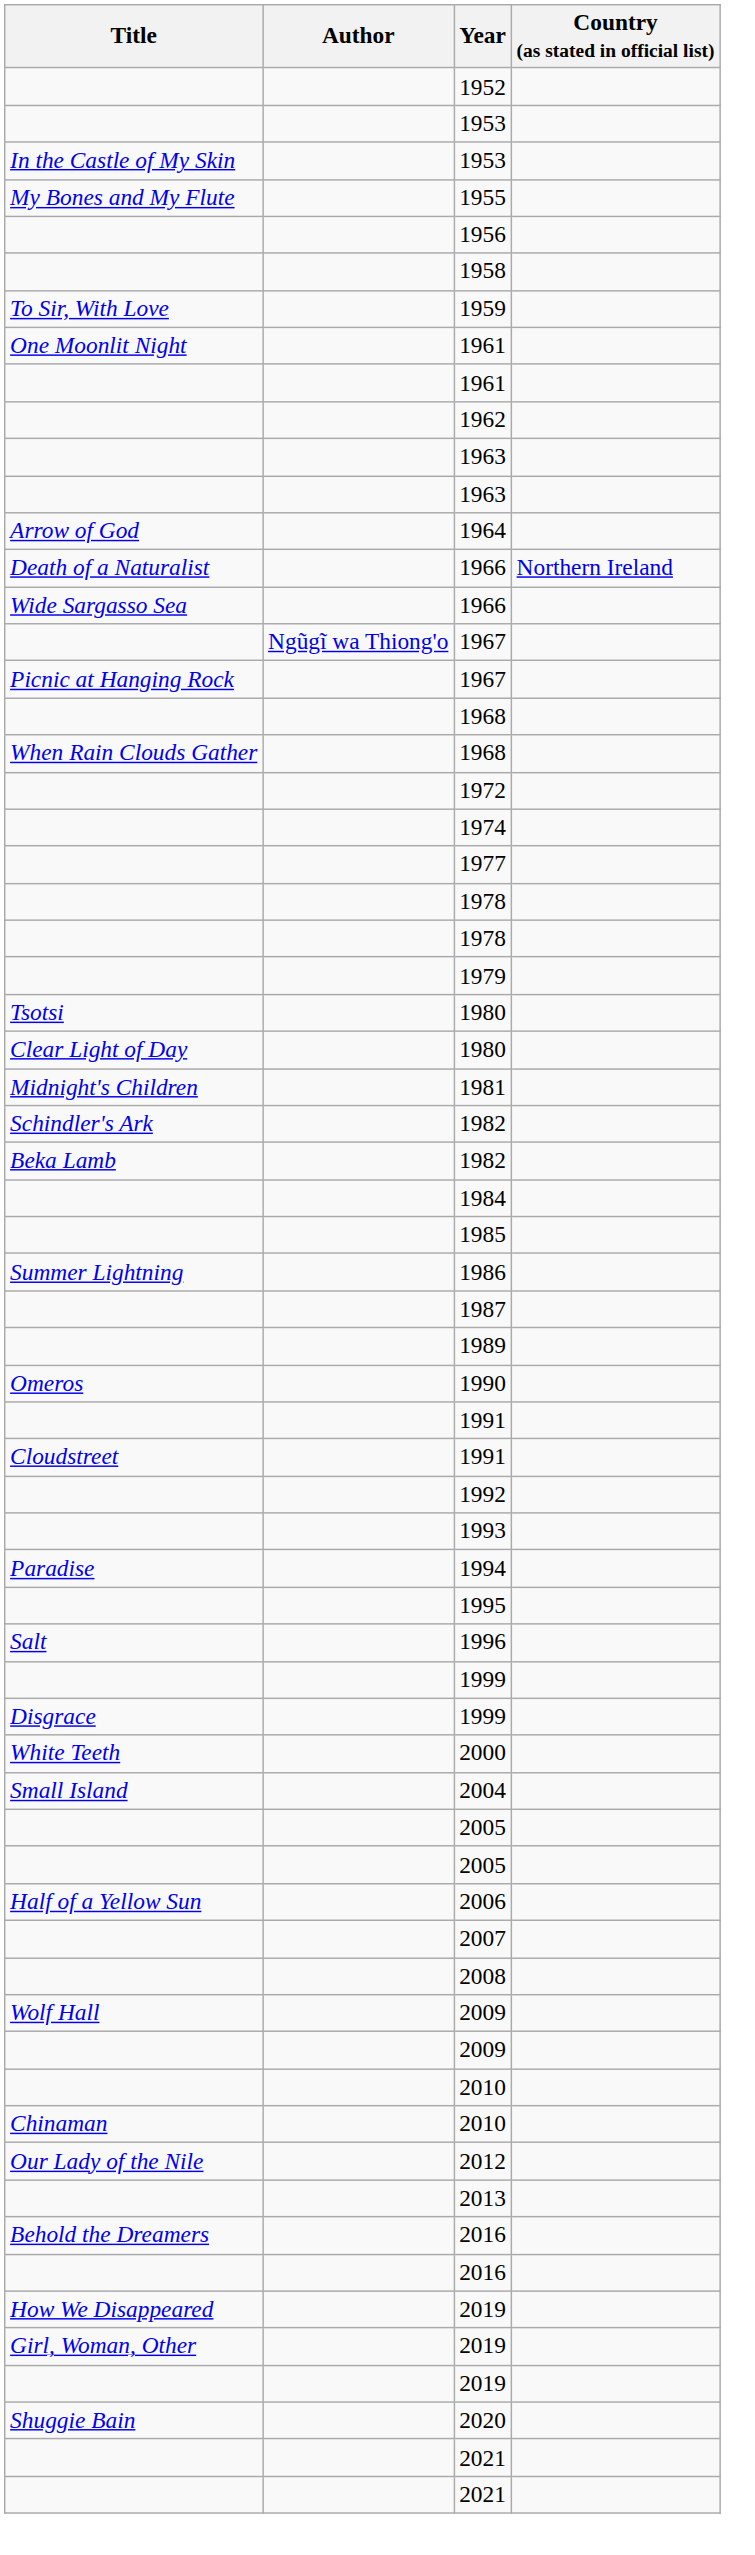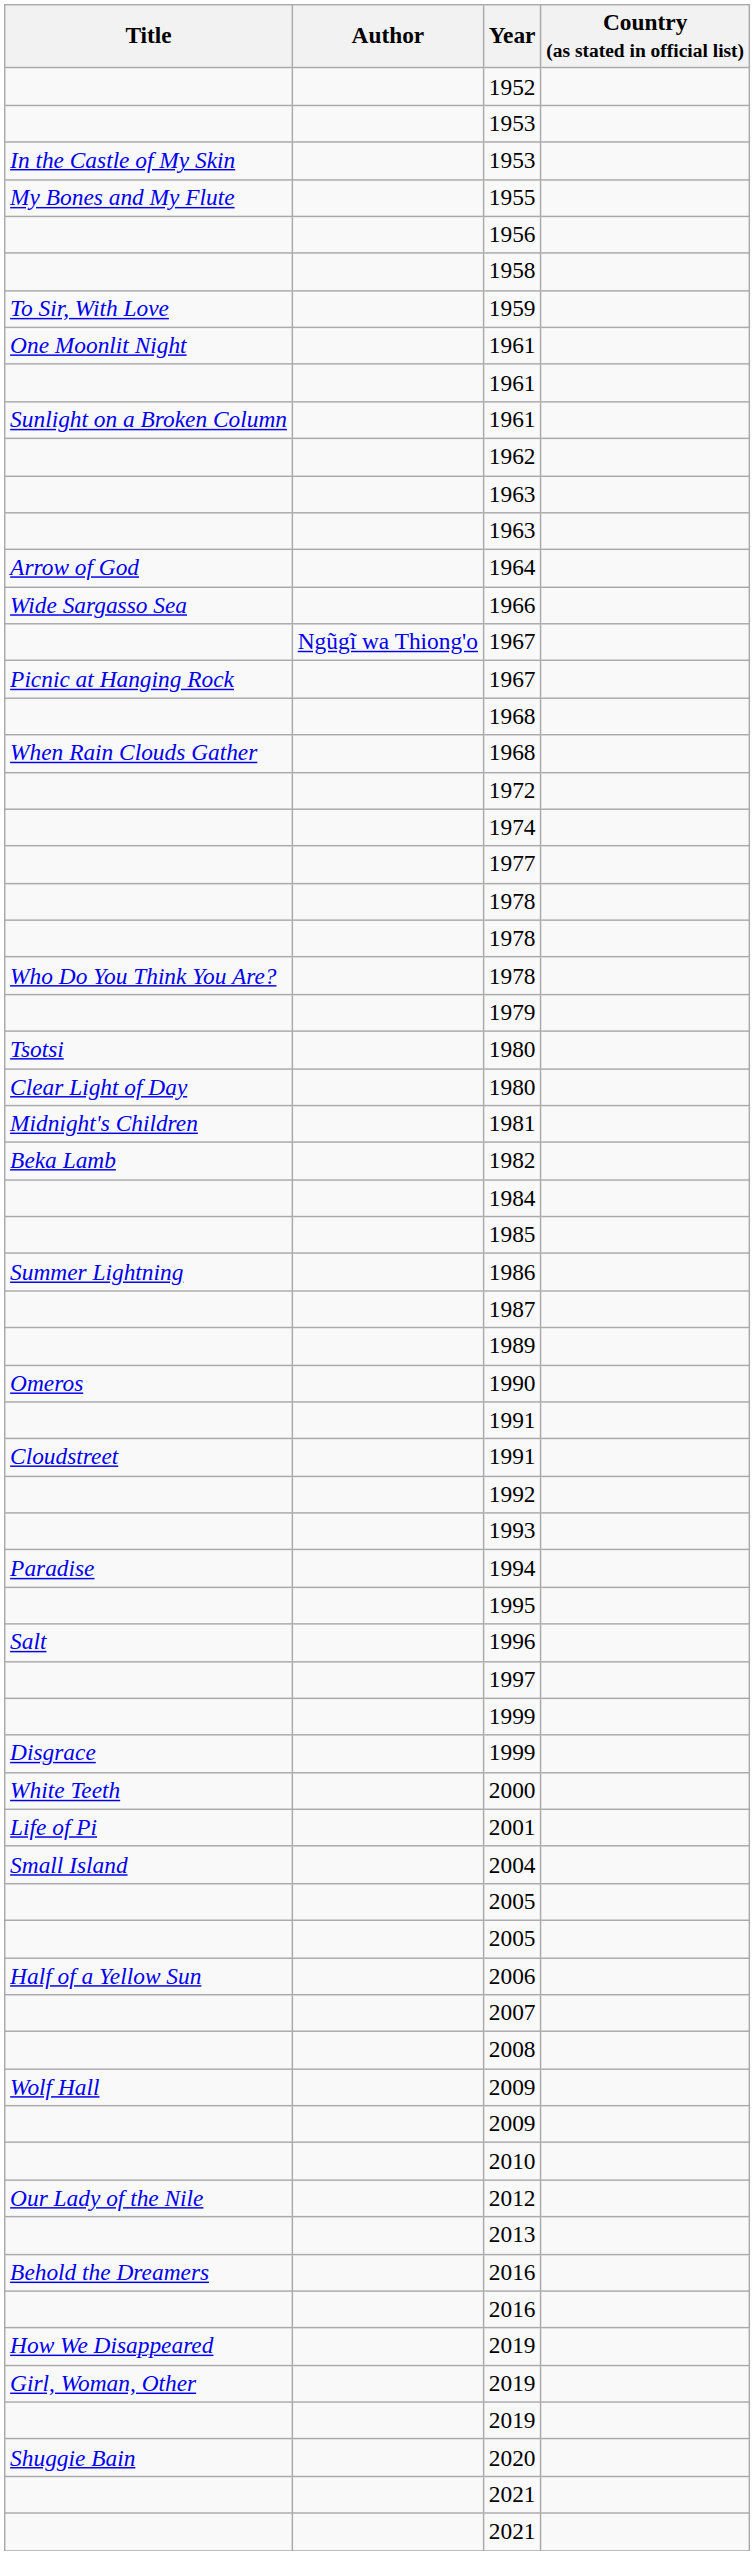+ row: Sunlight on a Broken Column | 1961
- row: Death of a Naturalist | 1966 | Northern Ireland
+ row: Who Do You Think You Are? | 1978
- row: Schindler's Ark | 1982
+ row: 1997
+ row: Life of Pi | 2001
- row: Chinaman | 2010
